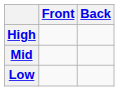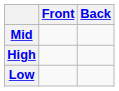rows swapped: High <-> Mid
